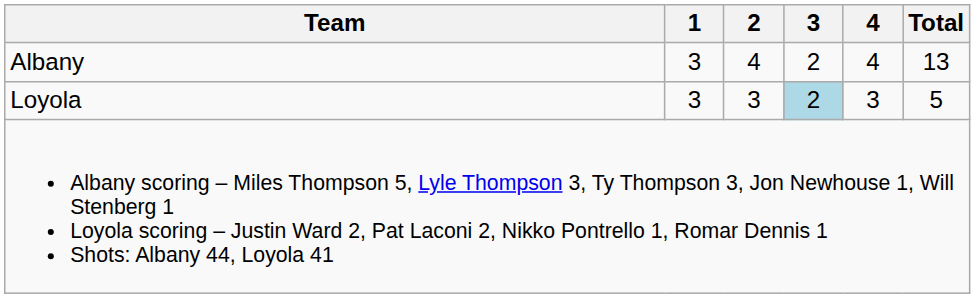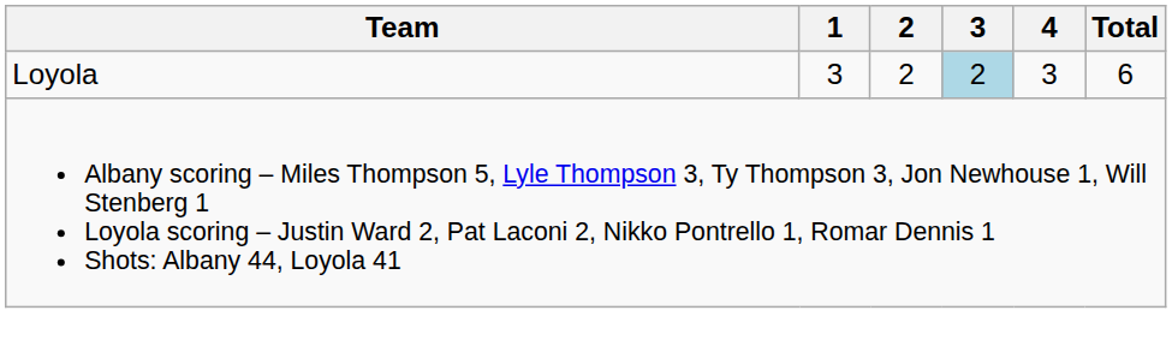- row: Albany | 3 | 4 | 2 | 4 | 13
Loyola | 2: 3 -> 2
Loyola | Total: 5 -> 6
